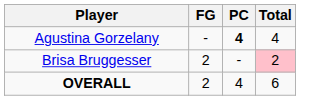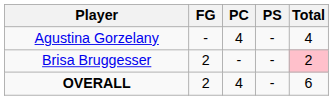+ column: PS | - | - | -
Agustina Gorzelany | PC: bold -> normal
